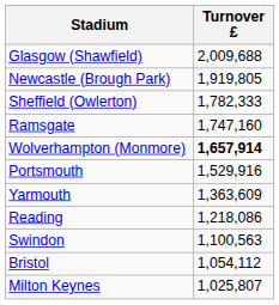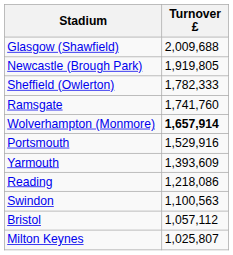Ramsgate | Turnover £: 1,747,160 -> 1,741,760
Yarmouth | Turnover £: 1,363,609 -> 1,393,609
Bristol | Turnover £: 1,054,112 -> 1,057,112
